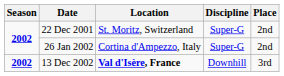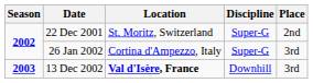26 Jan 2002 | Place: 2nd -> 3rd
13 Dec 2002 | Season: 2002 -> 2003
